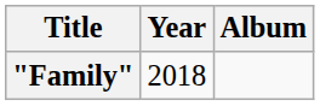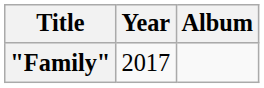"Family" | Year: 2018 -> 2017
